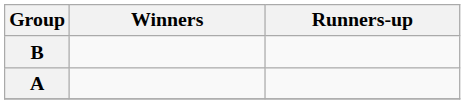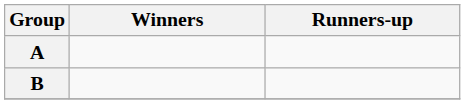rows swapped: A <-> B
